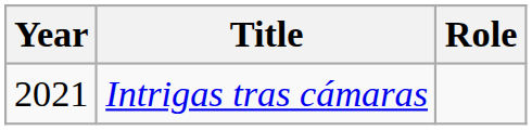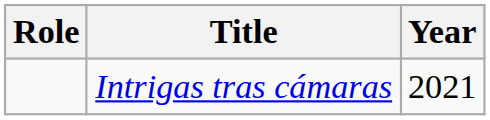columns swapped: Year <-> Role
